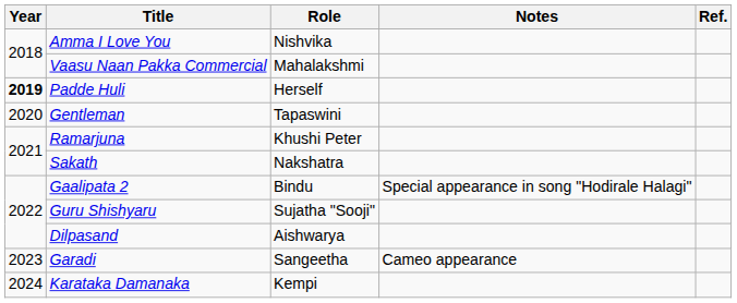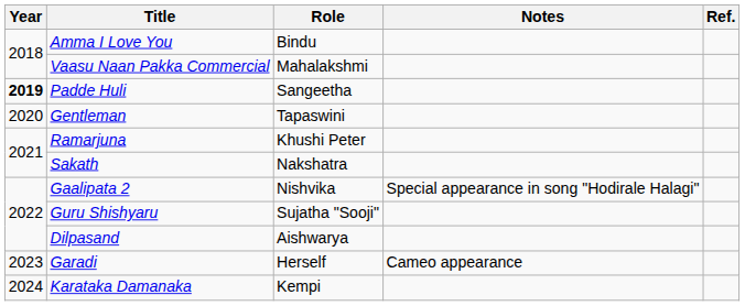Amma I Love You | Role: Nishvika -> Bindu
Padde Huli | Role: Herself -> Sangeetha
Gaalipata 2 | Role: Bindu -> Nishvika
Garadi | Role: Sangeetha -> Herself
